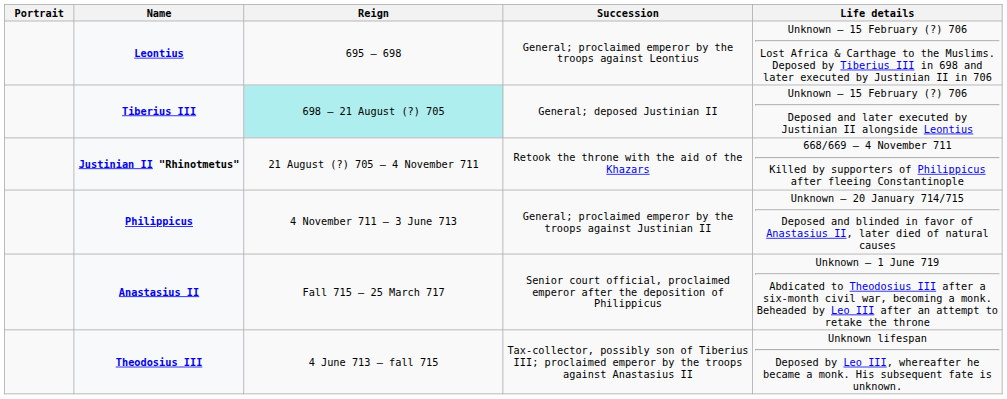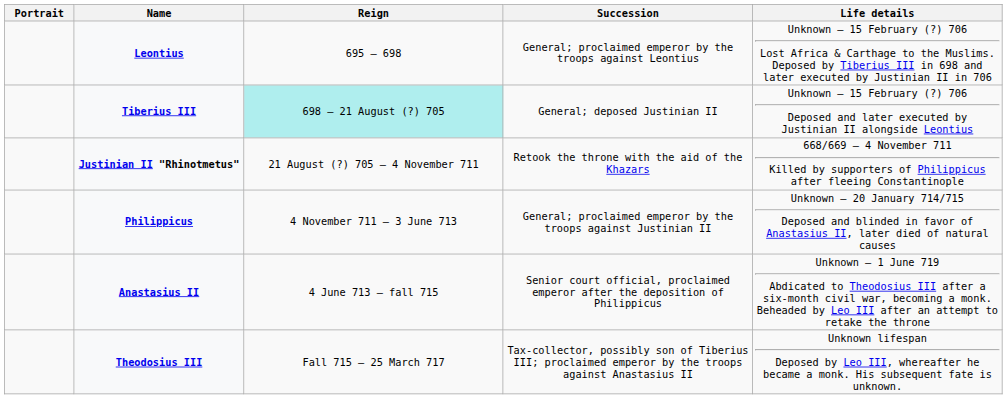Anastasius II | Reign: Fall 715 – 25 March 717 -> 4 June 713 – fall 715
Theodosius III | Reign: 4 June 713 – fall 715 -> Fall 715 – 25 March 717
